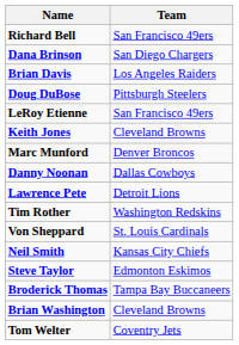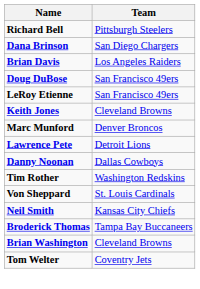Richard Bell | Team: San Francisco 49ers -> Pittsburgh Steelers
Doug DuBose | Team: Pittsburgh Steelers -> San Francisco 49ers
rows swapped: Danny Noonan <-> Lawrence Pete
- row: Steve Taylor | Edmonton Eskimos
